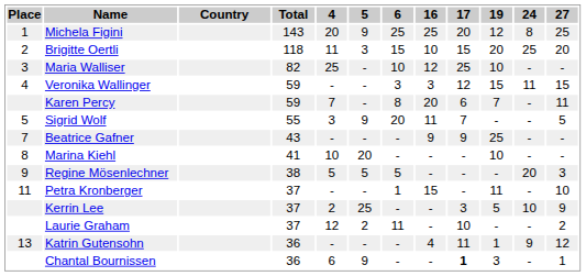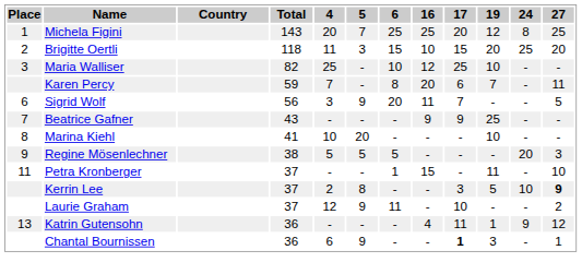Michela Figini | 5: 9 -> 7
- row: 4 | Veronika Wallinger | 59 | - | - | 3 | 3 | 12 | 15 | 11 | 15
Sigrid Wolf | Place: 5 -> 6
Sigrid Wolf | Total: 55 -> 56
Kerrin Lee | 5: 25 -> 8
Kerrin Lee | 27: normal -> bold
Laurie Graham | 5: 2 -> 9
